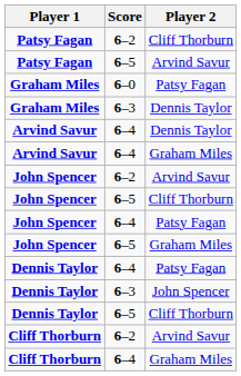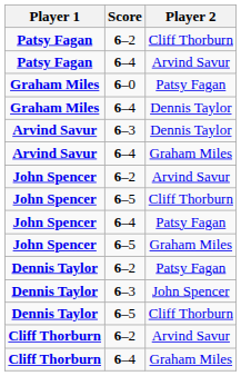Patsy Fagan / Arvind Savur | Score: 6–5 -> 6–4
Graham Miles / Dennis Taylor | Score: 6–3 -> 6–4
Arvind Savur / Dennis Taylor | Score: 6–4 -> 6–3
Dennis Taylor / Patsy Fagan | Score: 6–4 -> 6–2
